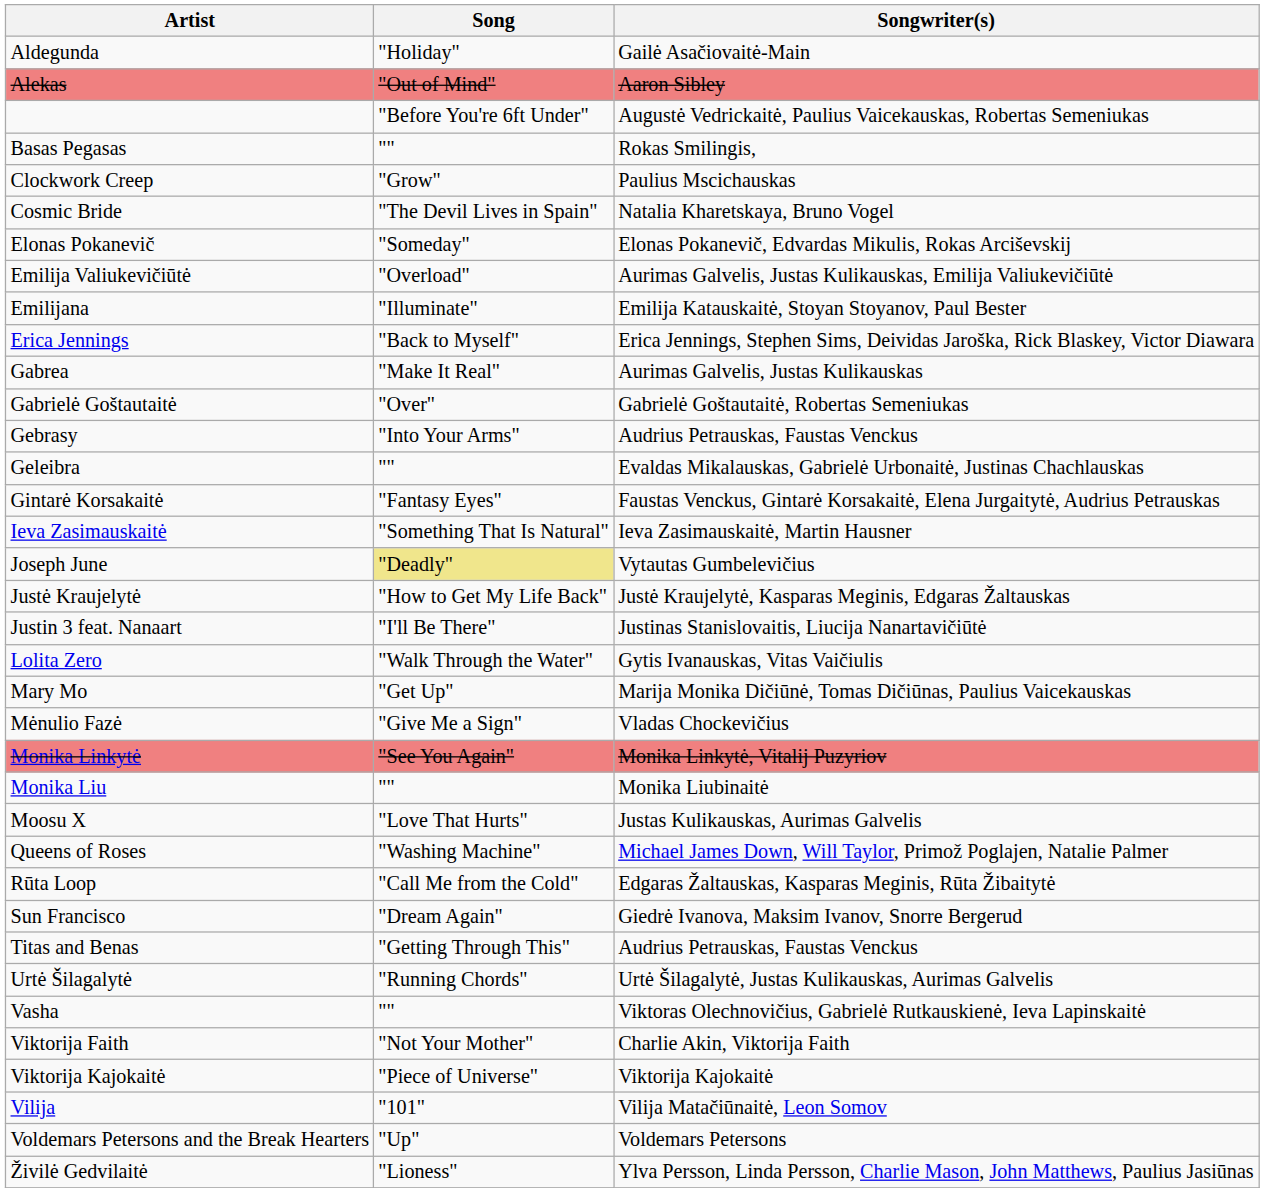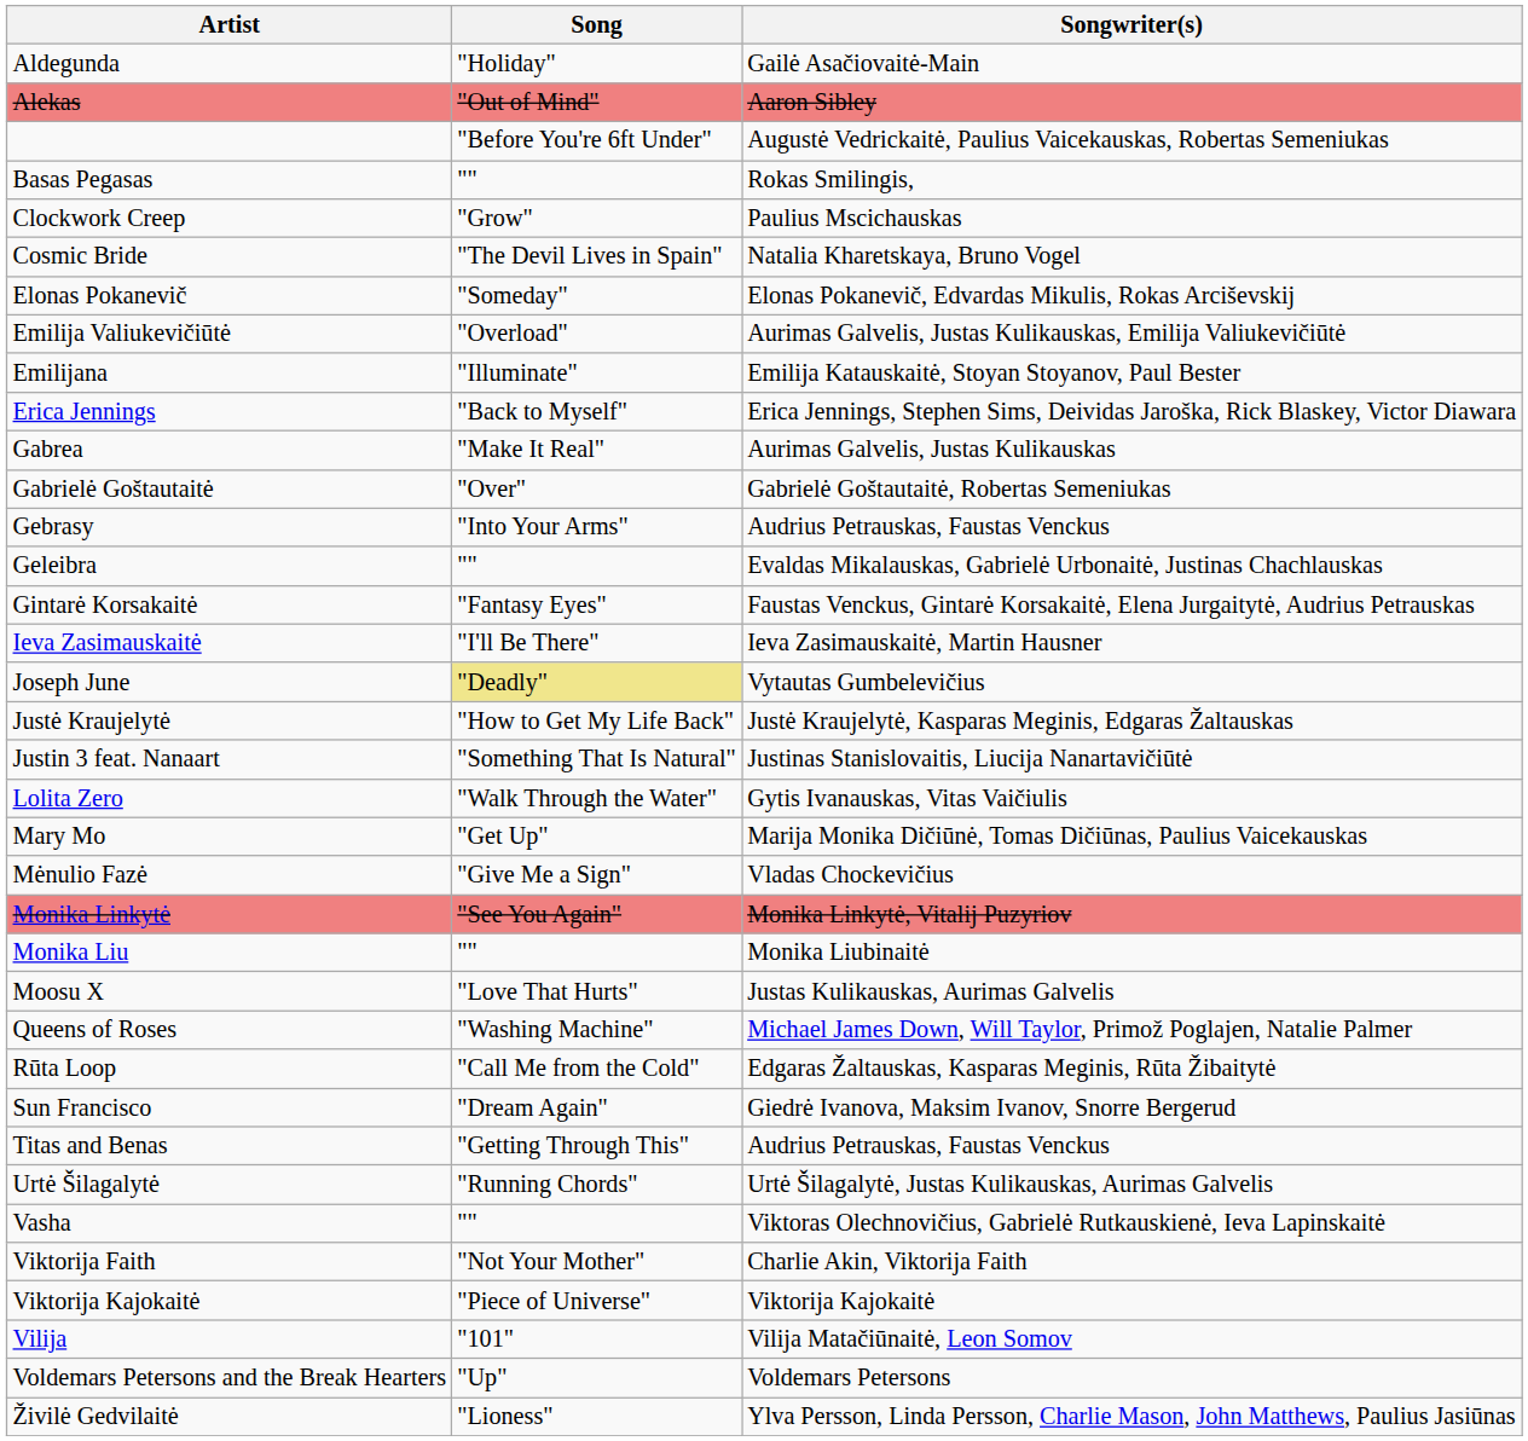Ieva Zasimauskaitė | Song: "Something That Is Natural" -> "I'll Be There"
Justin 3 feat. Nanaart | Song: "I'll Be There" -> "Something That Is Natural"
